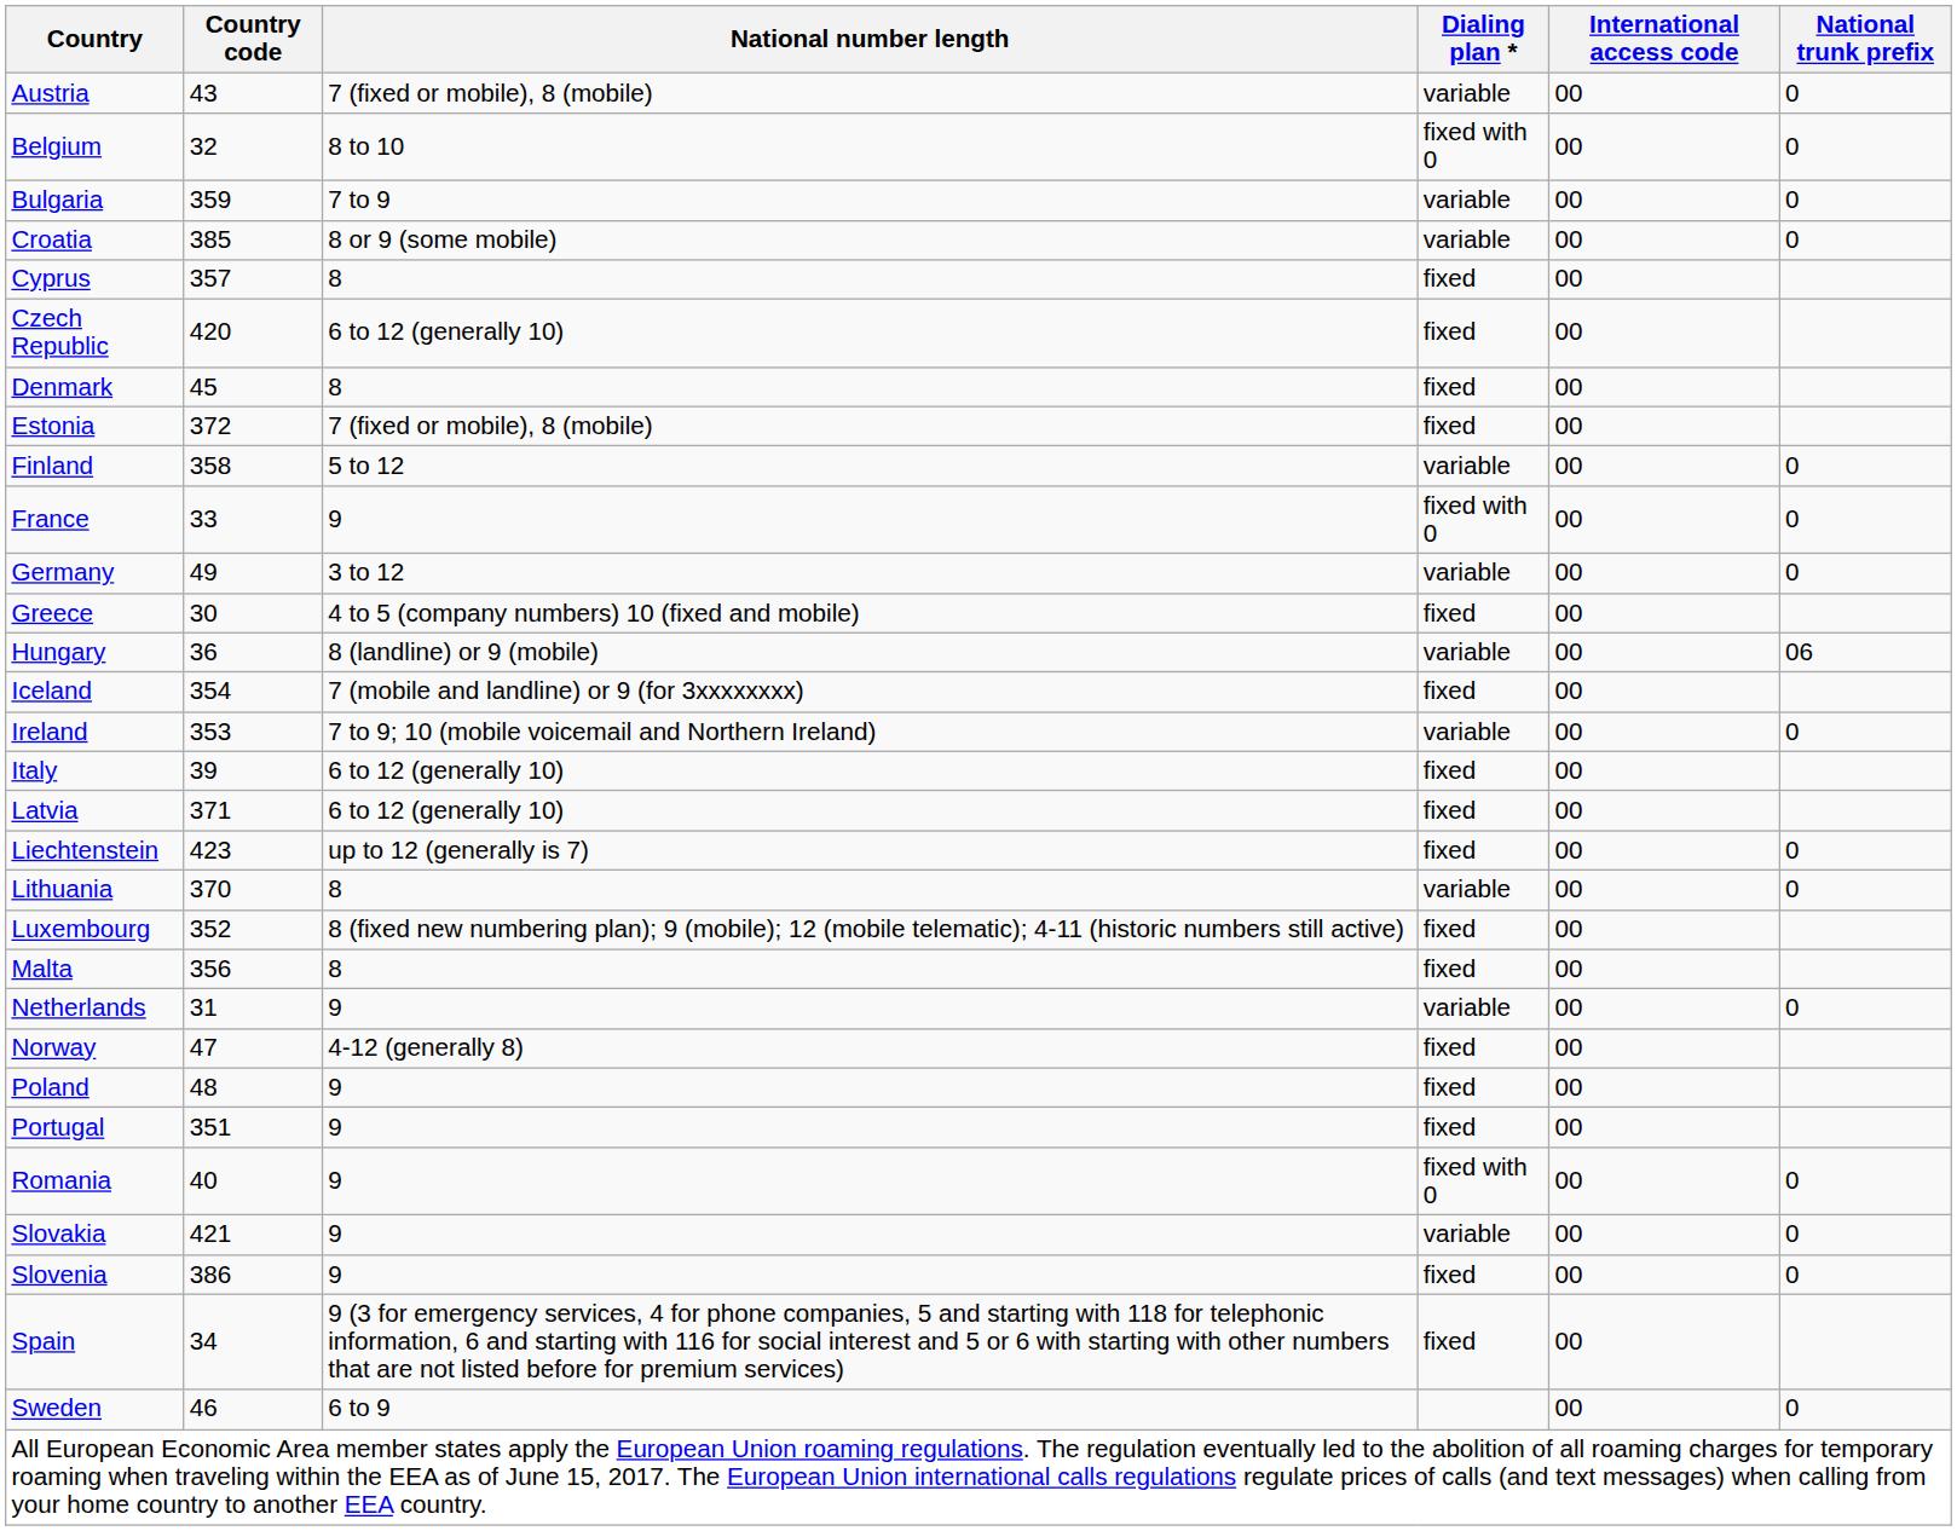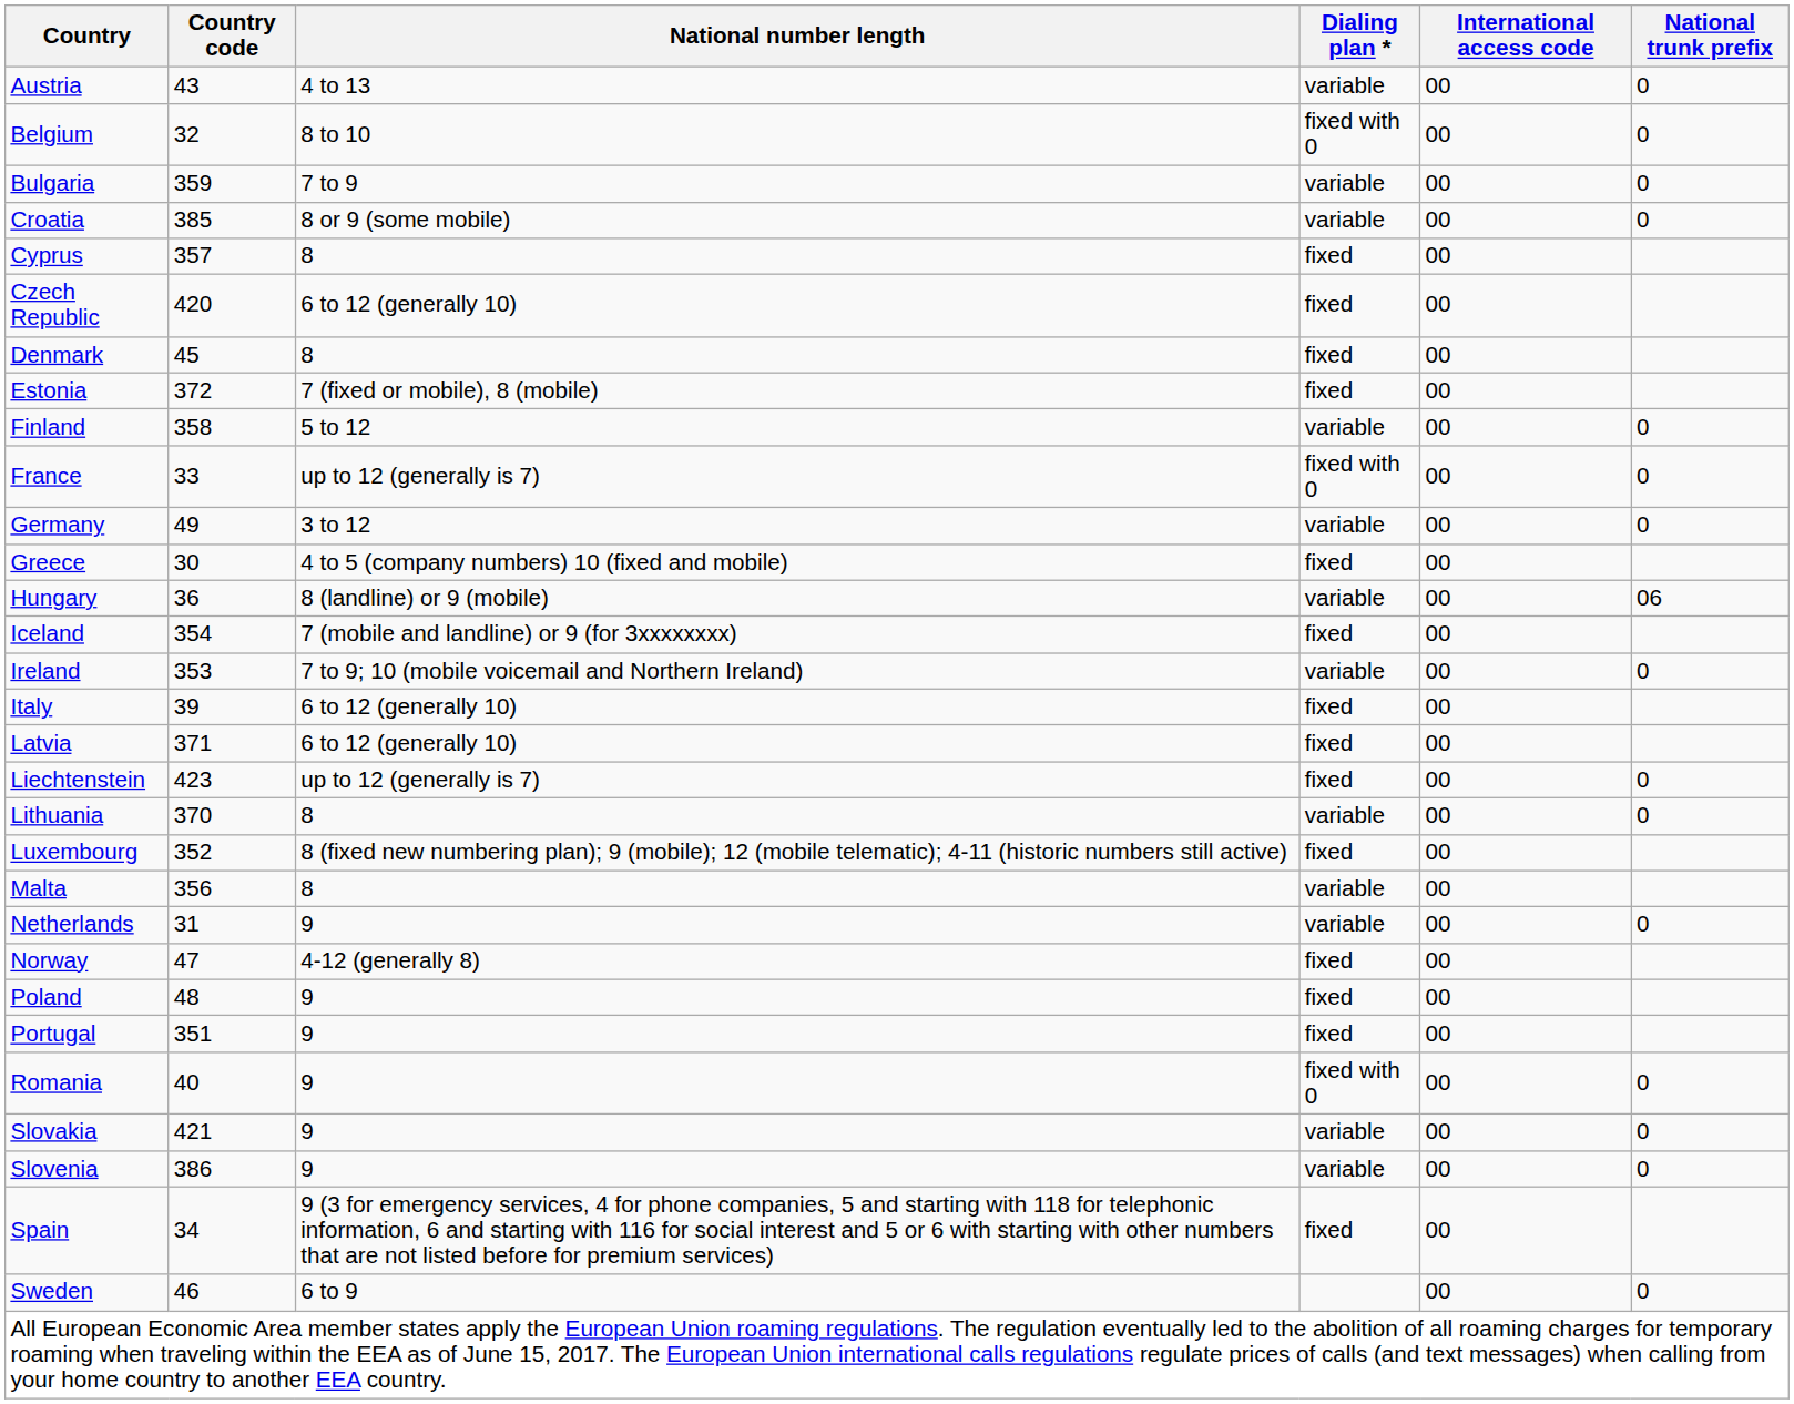Austria | National number length: 7 (fixed or mobile), 8 (mobile) -> 4 to 13
France | National number length: 9 -> up to 12 (generally is 7)
Malta | Dialing plan *: fixed -> variable
Slovenia | Dialing plan *: fixed -> variable
